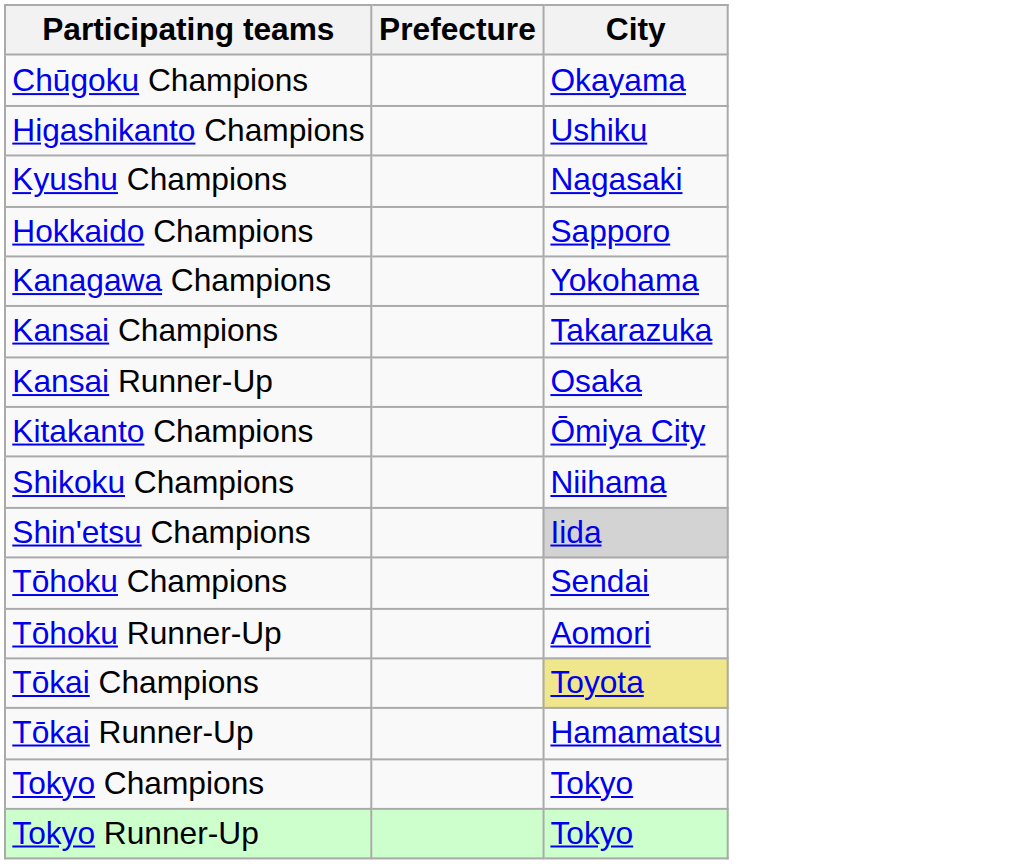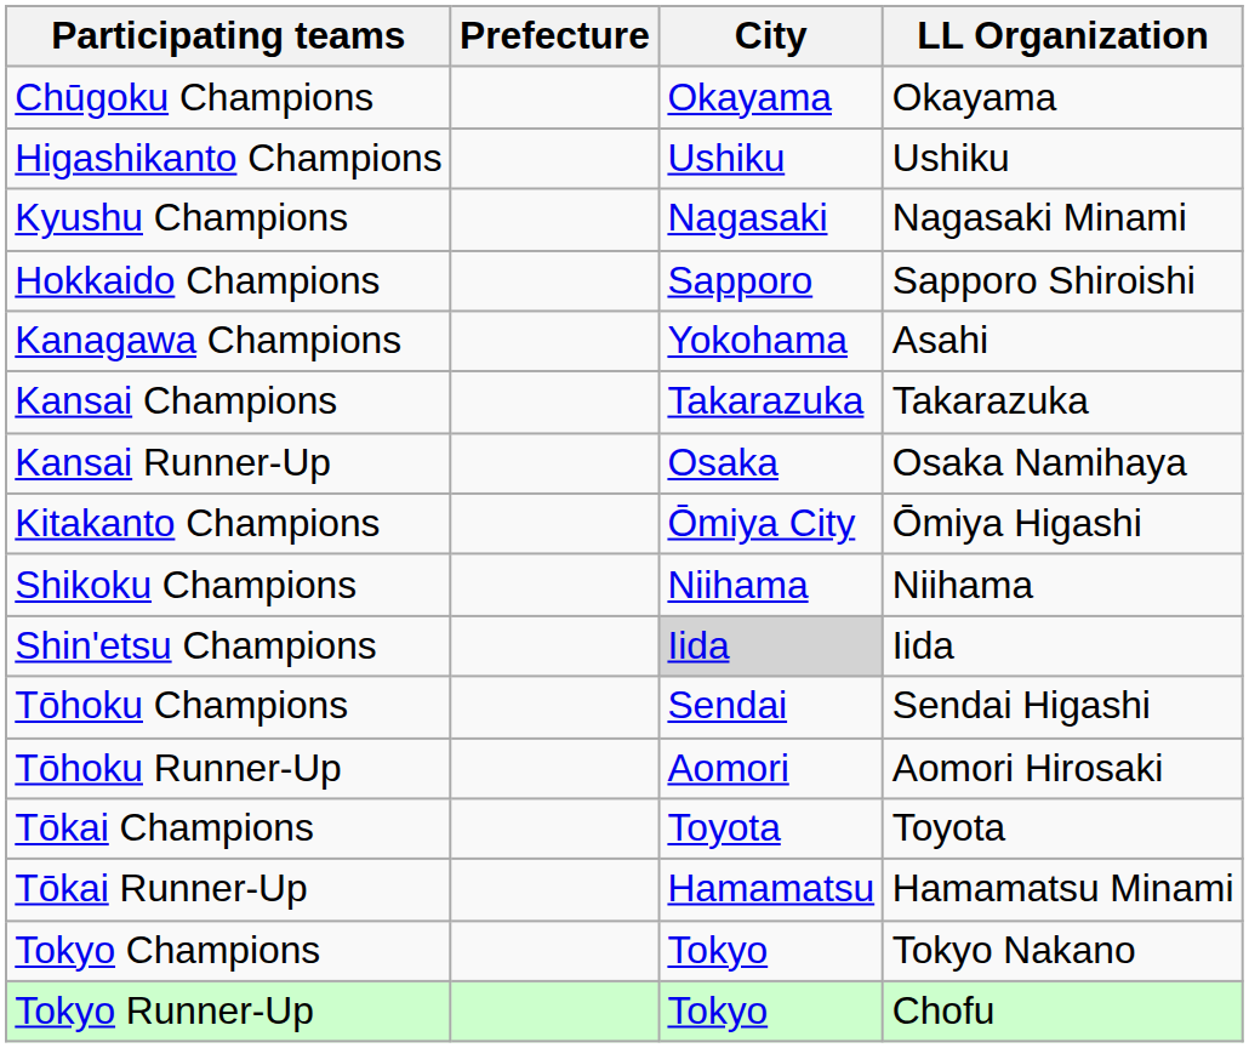+ column: LL Organization | Okayama | Ushiku | Nagasaki Minami | Sapporo Shiroishi | Asahi | Takarazuka | Osaka Namihaya | Ōmiya Higashi | Niihama | Iida | Sendai Higashi | Aomori Hirosaki | Toyota | Hamamatsu Minami | Tokyo Nakano | Chofu
Tōkai Champions | City: khaki background -> no background
